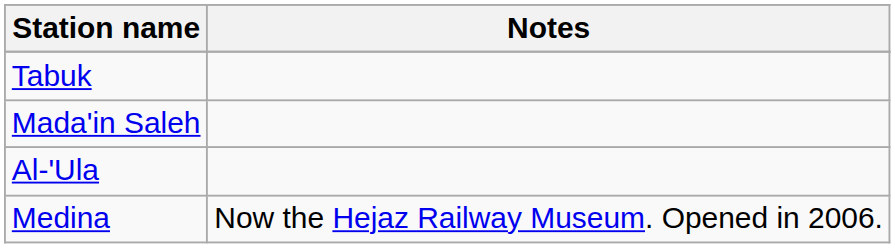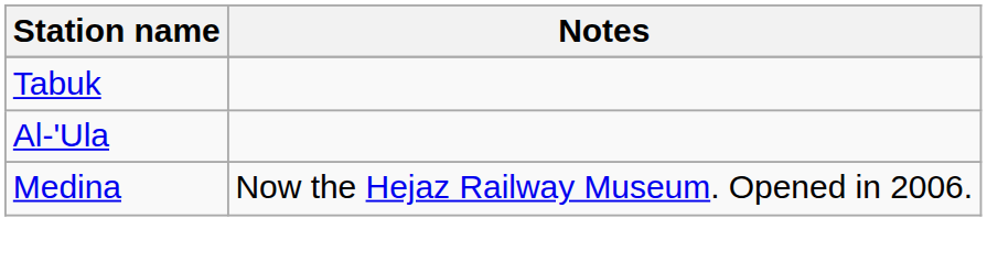- row: Mada'in Saleh
